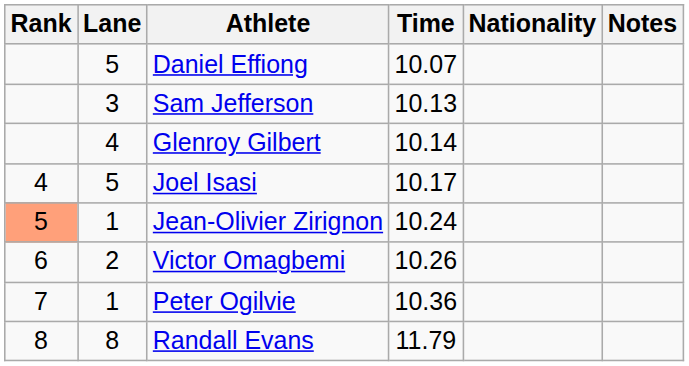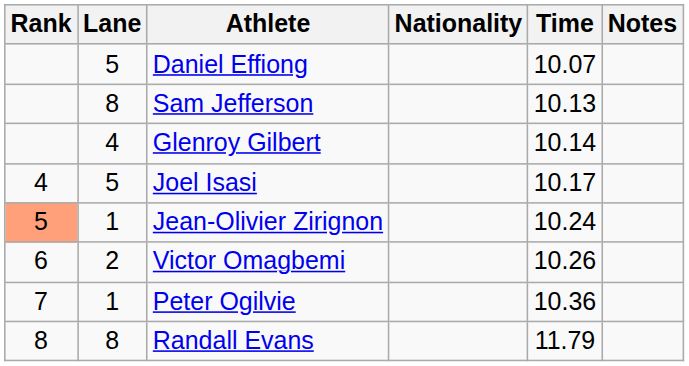columns swapped: Nationality <-> Time
Sam Jefferson | Lane: 3 -> 8
